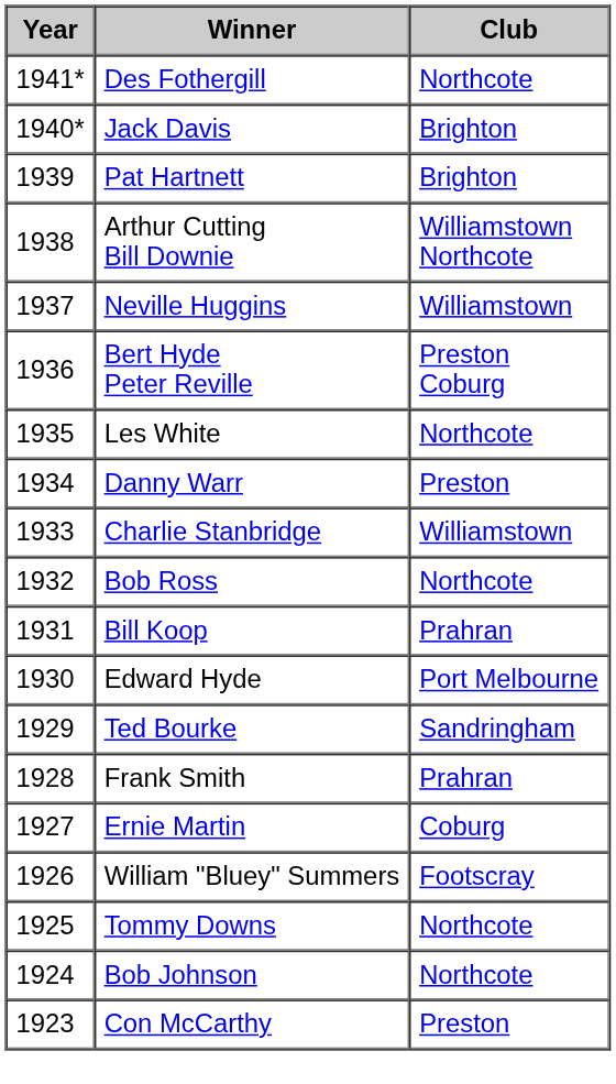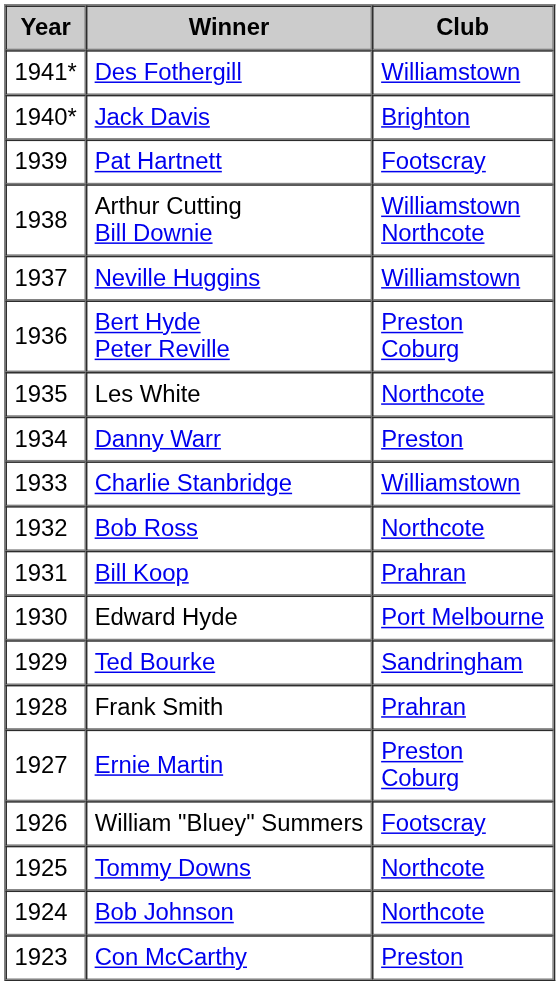Des Fothergill | Club: Northcote -> Williamstown
Pat Hartnett | Club: Brighton -> Footscray
Ernie Martin | Club: Coburg -> Preston Coburg
